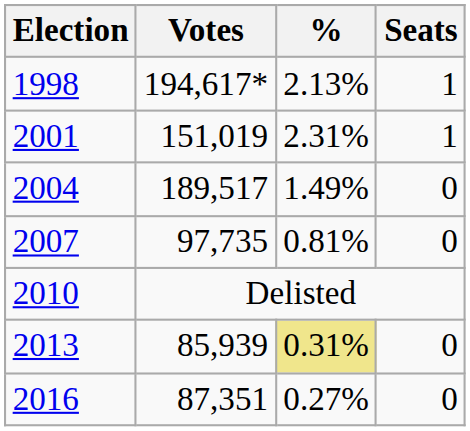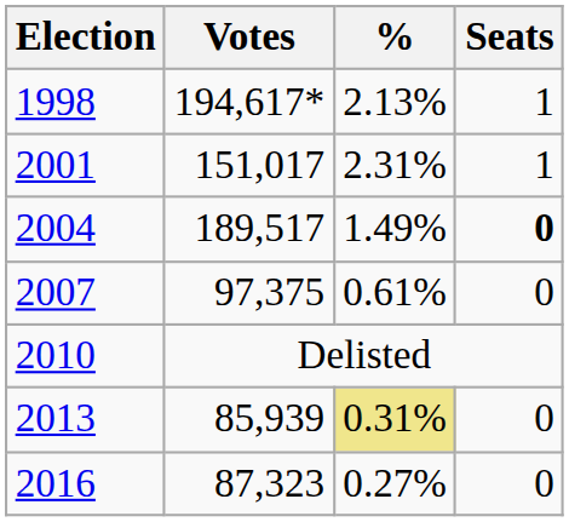2001 | Votes: 151,019 -> 151,017
2004 | Seats: normal -> bold
2007 | Votes: 97,735 -> 97,375
2007 | %: 0.81% -> 0.61%
2016 | Votes: 87,351 -> 87,323
